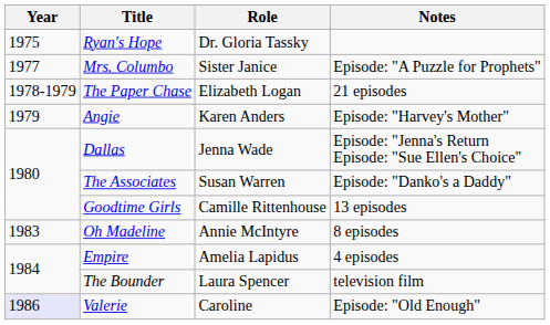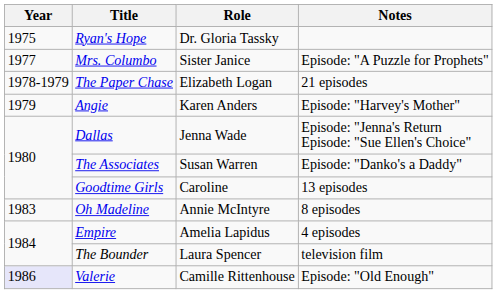Goodtime Girls | Role: Camille Rittenhouse -> Caroline
Valerie | Role: Caroline -> Camille Rittenhouse
